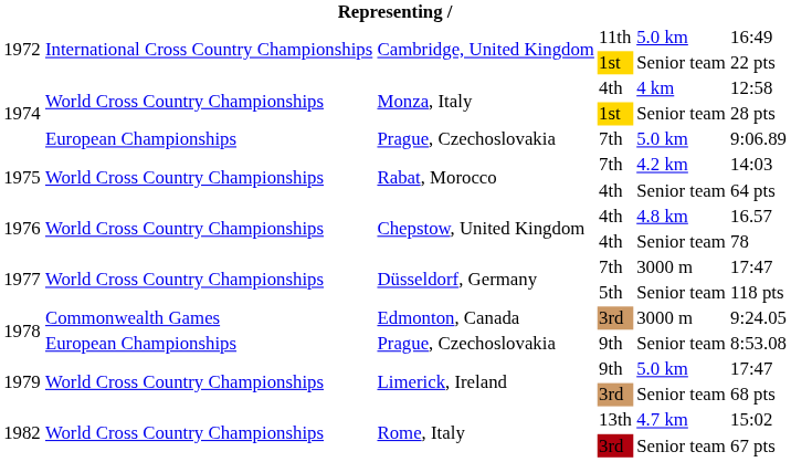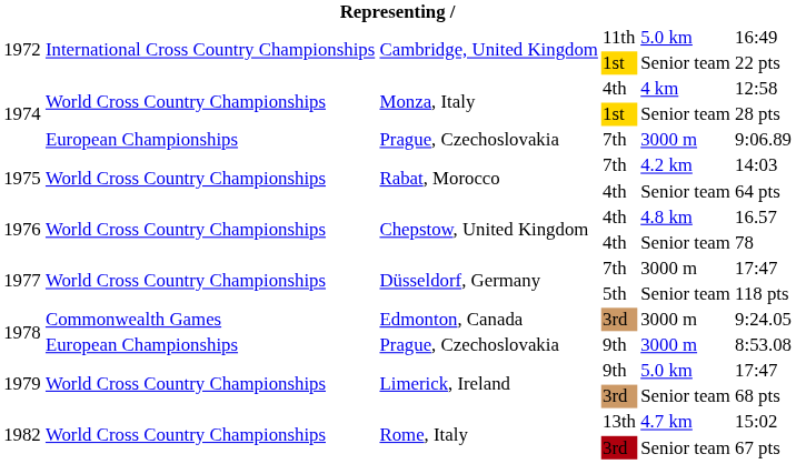Prague, Czechoslovakia / 7th | column 5: 5.0 km -> 3000 m
Prague, Czechoslovakia / 9th | column 5: Senior team -> 3000 m
